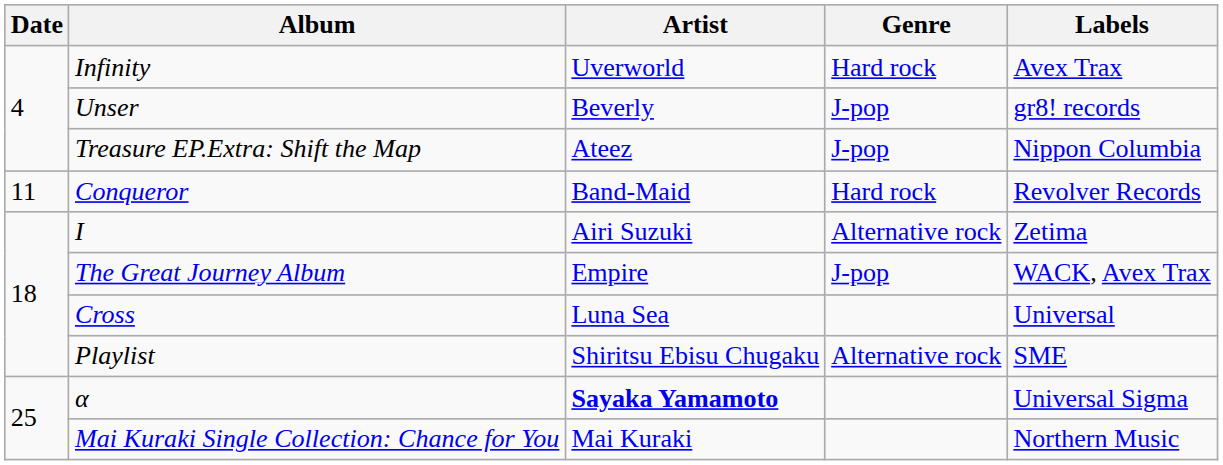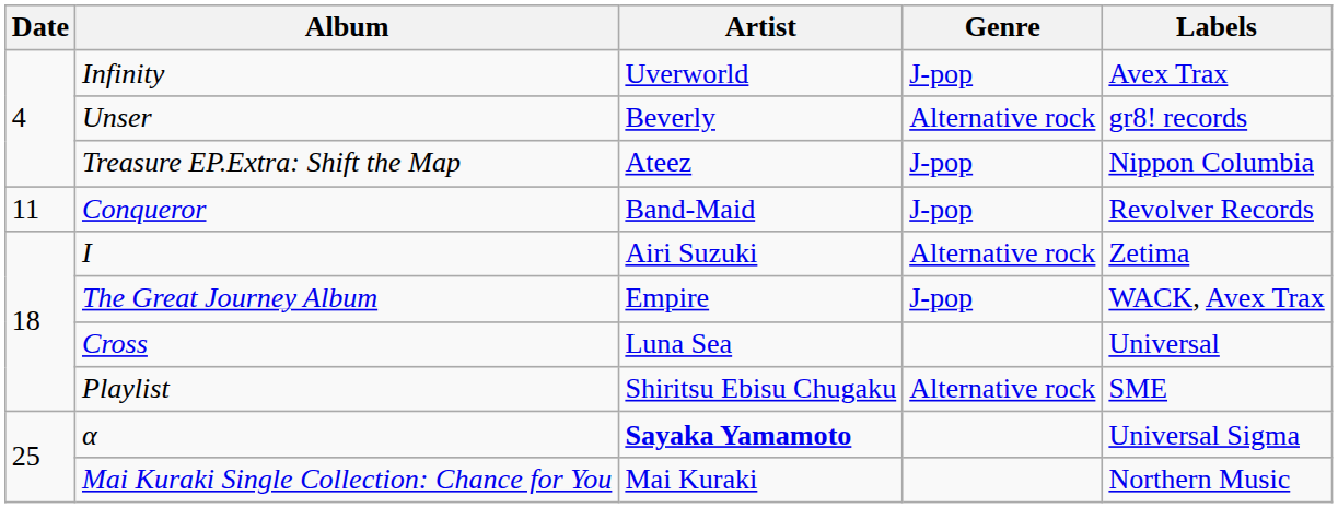Infinity | Genre: Hard rock -> J-pop
Unser | Genre: J-pop -> Alternative rock
Conqueror | Genre: Hard rock -> J-pop
